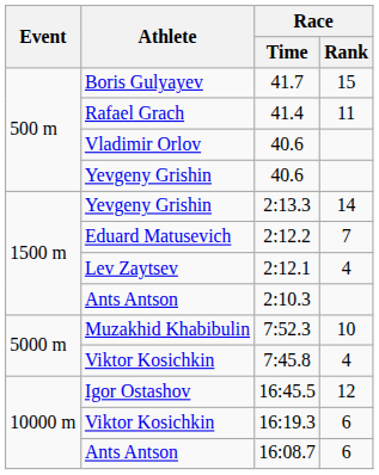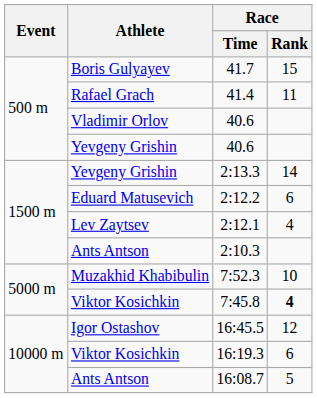2:12.2 | Race / Rank: 7 -> 6
7:45.8 | Race / Rank: normal -> bold
16:08.7 | Race / Rank: 6 -> 5
